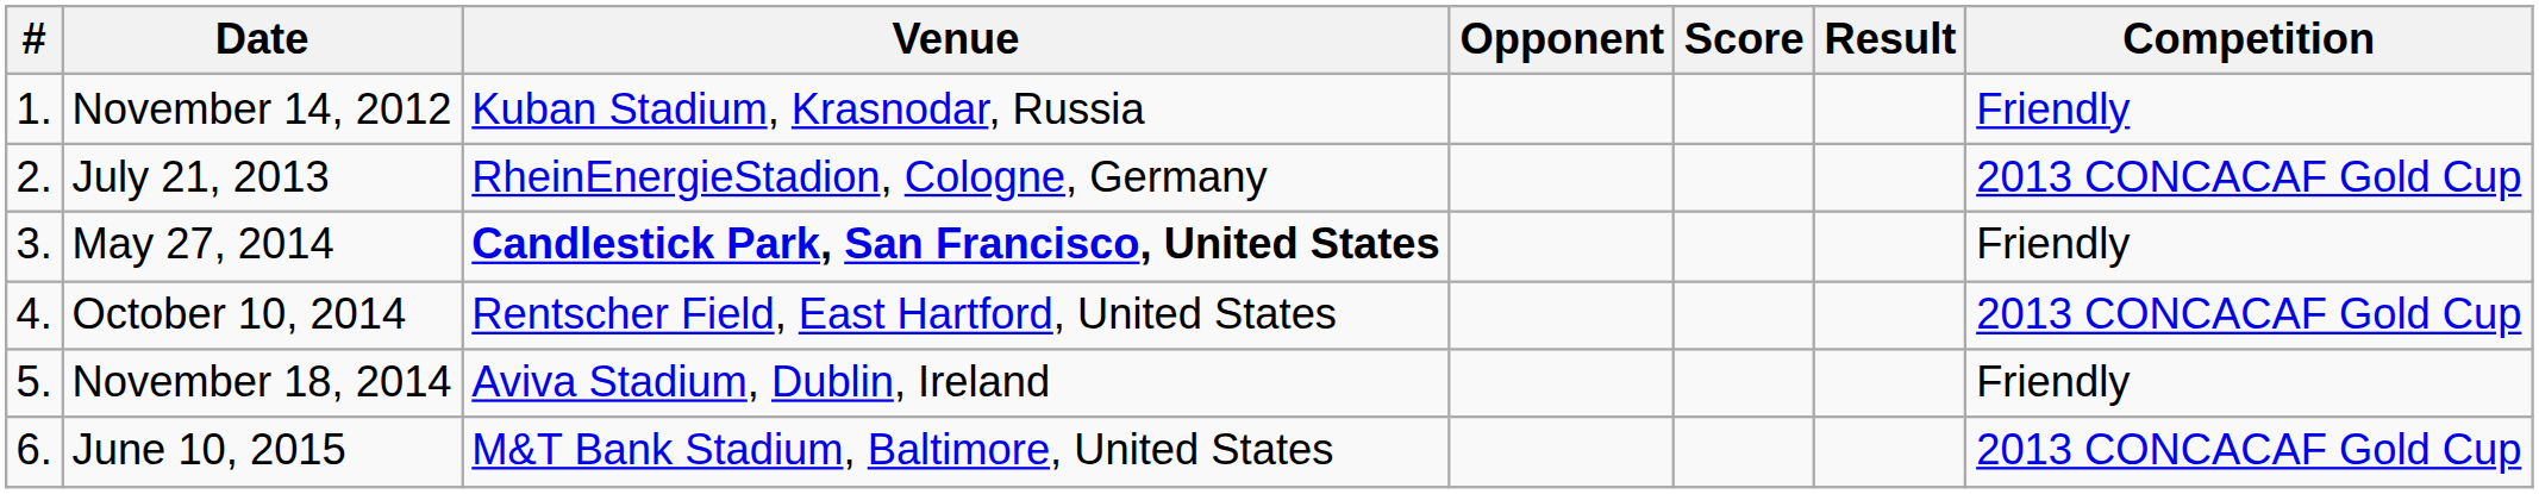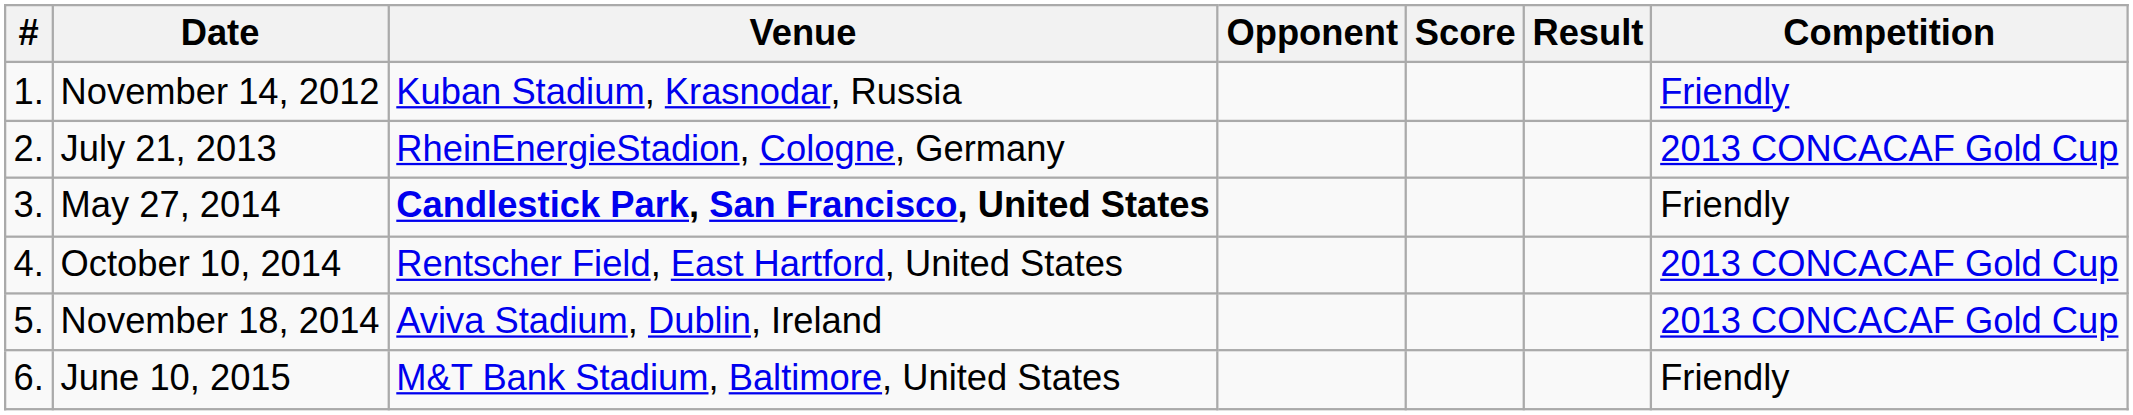November 18, 2014 | Competition: Friendly -> 2013 CONCACAF Gold Cup
June 10, 2015 | Competition: 2013 CONCACAF Gold Cup -> Friendly
